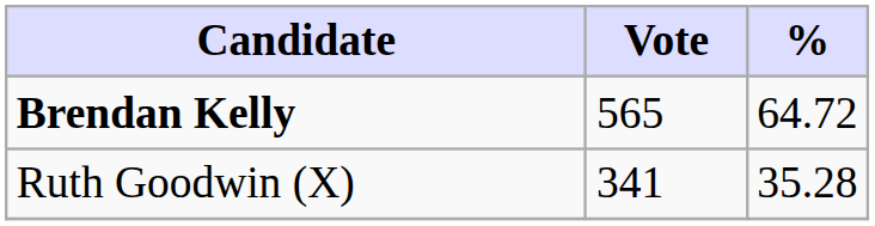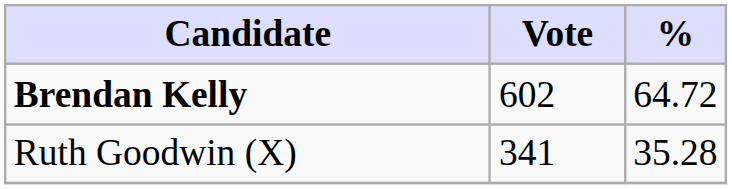Brendan Kelly | Vote: 565 -> 602
